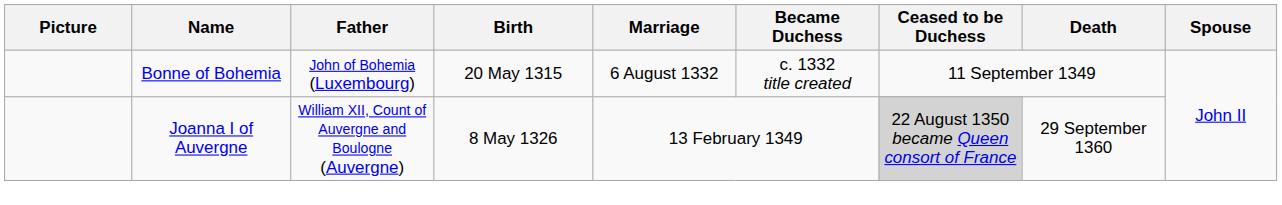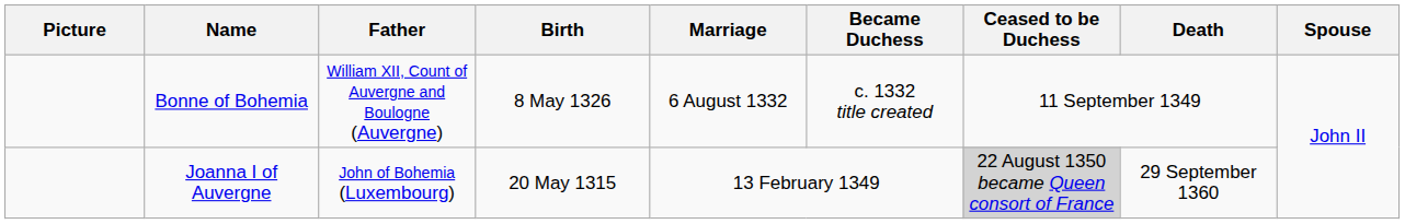Bonne of Bohemia | Father: John of Bohemia (Luxembourg) -> William XII, Count of Auvergne and Boulogne (Auvergne)
Bonne of Bohemia | Birth: 20 May 1315 -> 8 May 1326
Joanna I of Auvergne | Father: William XII, Count of Auvergne and Boulogne (Auvergne) -> John of Bohemia (Luxembourg)
Joanna I of Auvergne | Birth: 8 May 1326 -> 20 May 1315
